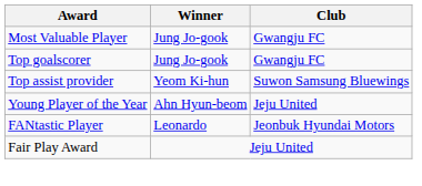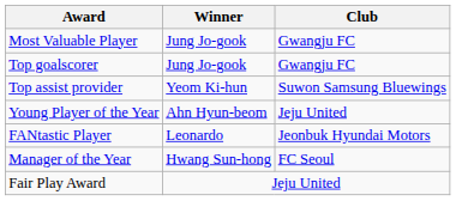+ row: Manager of the Year | Hwang Sun-hong | FC Seoul
